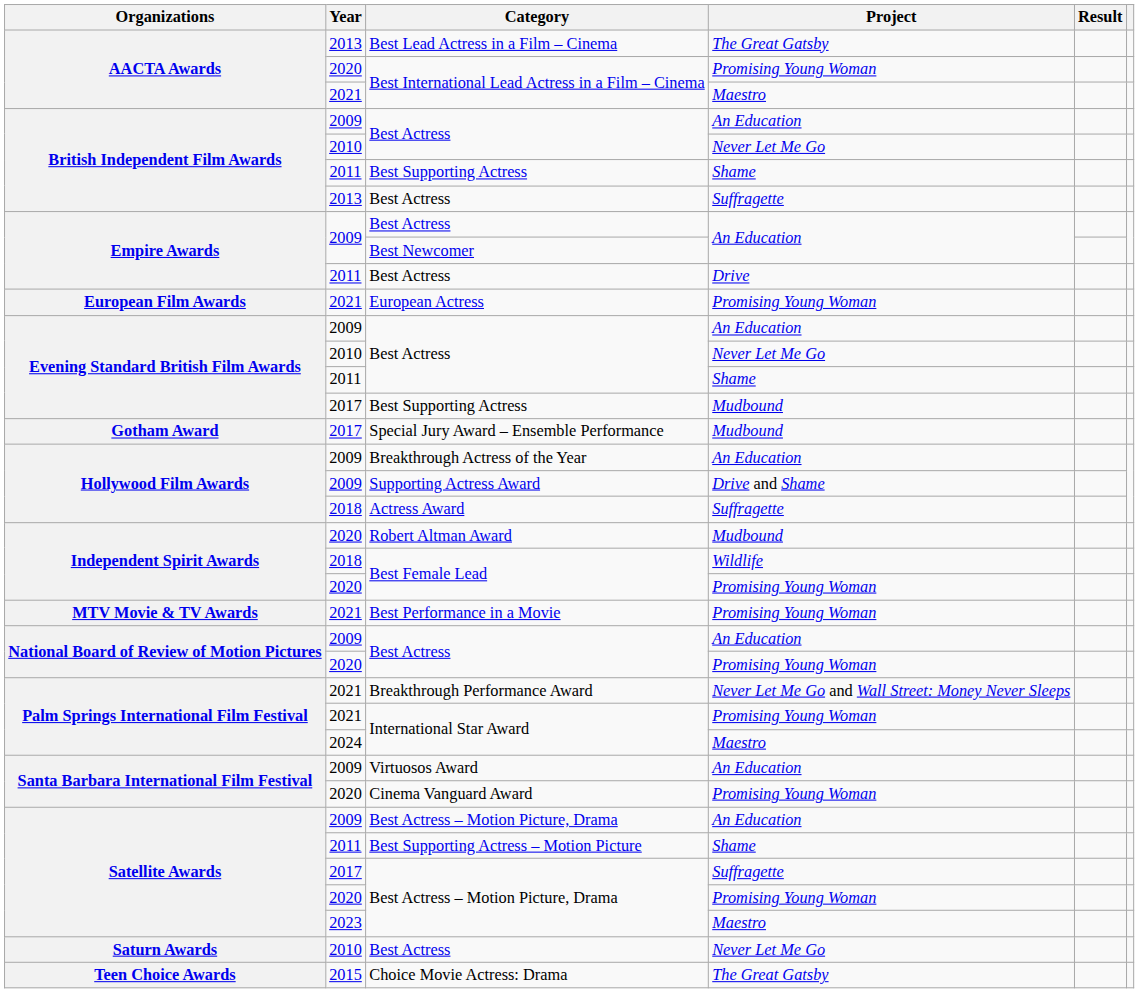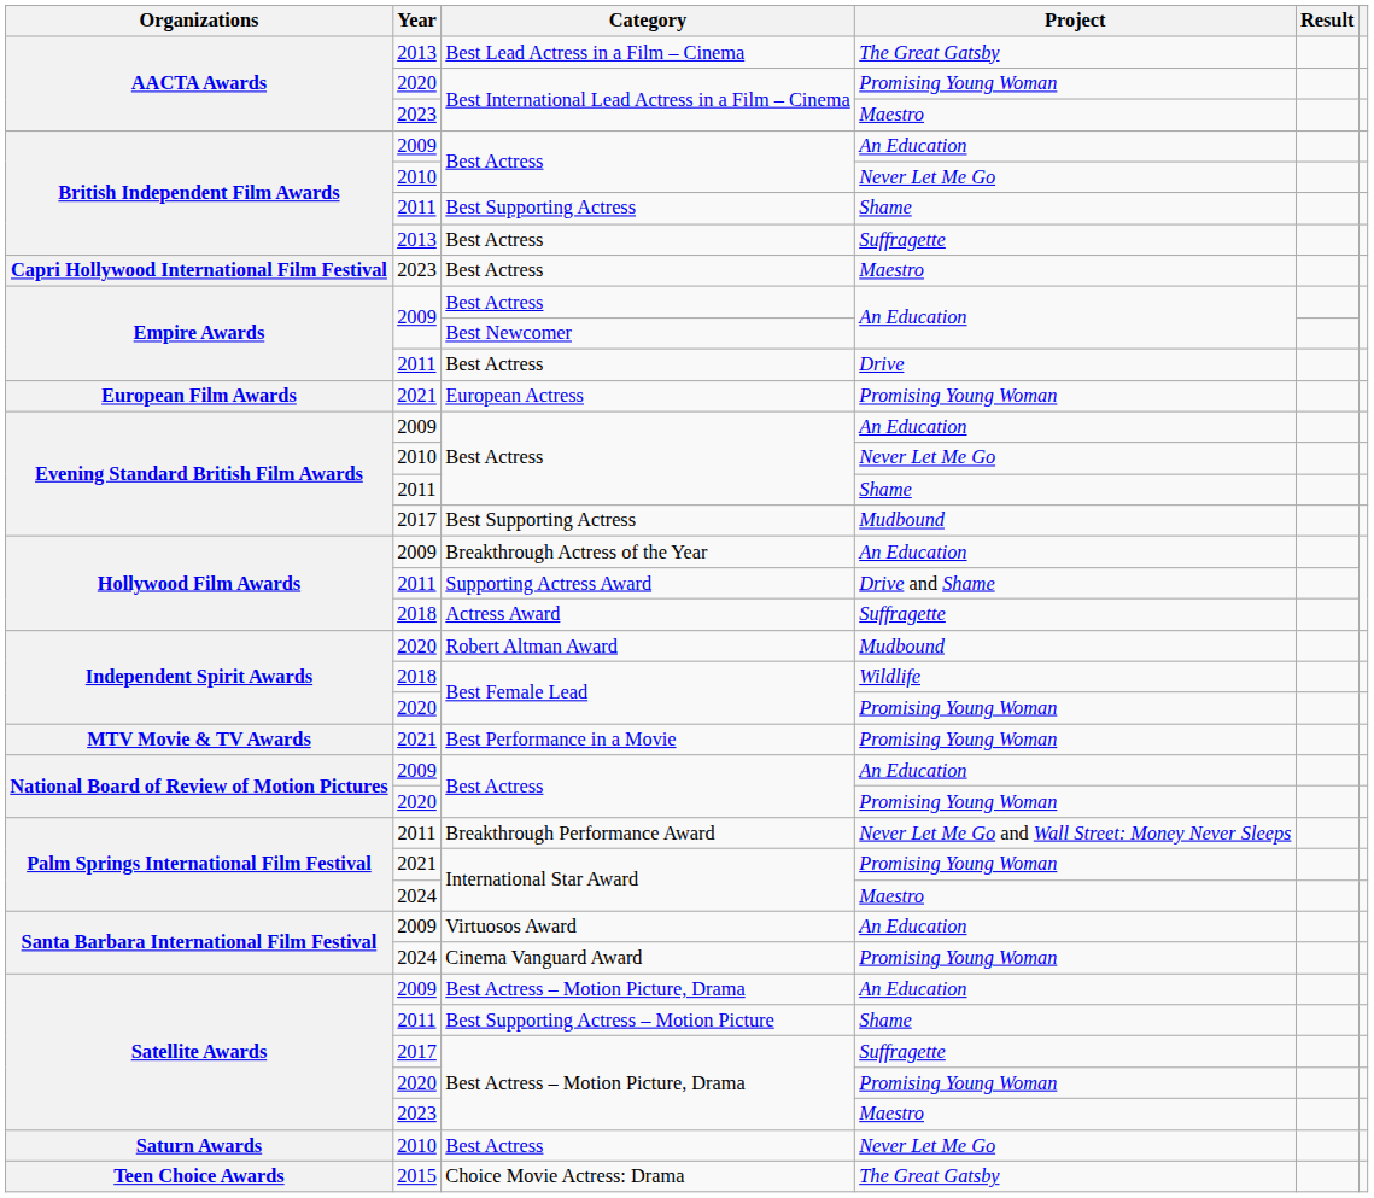Best International Lead Actress in a Film – Cinema / Maestro | Year: 2021 -> 2023
+ row: Capri Hollywood International Film Festival | 2023 | Best Actress | Maestro
- row: Gotham Award | 2017 | Special Jury Award – Ensemble Performance | Mudbound
Supporting Actress Award | Year: 2009 -> 2011
Breakthrough Performance Award | Year: 2021 -> 2011
Cinema Vanguard Award | Year: 2020 -> 2024
